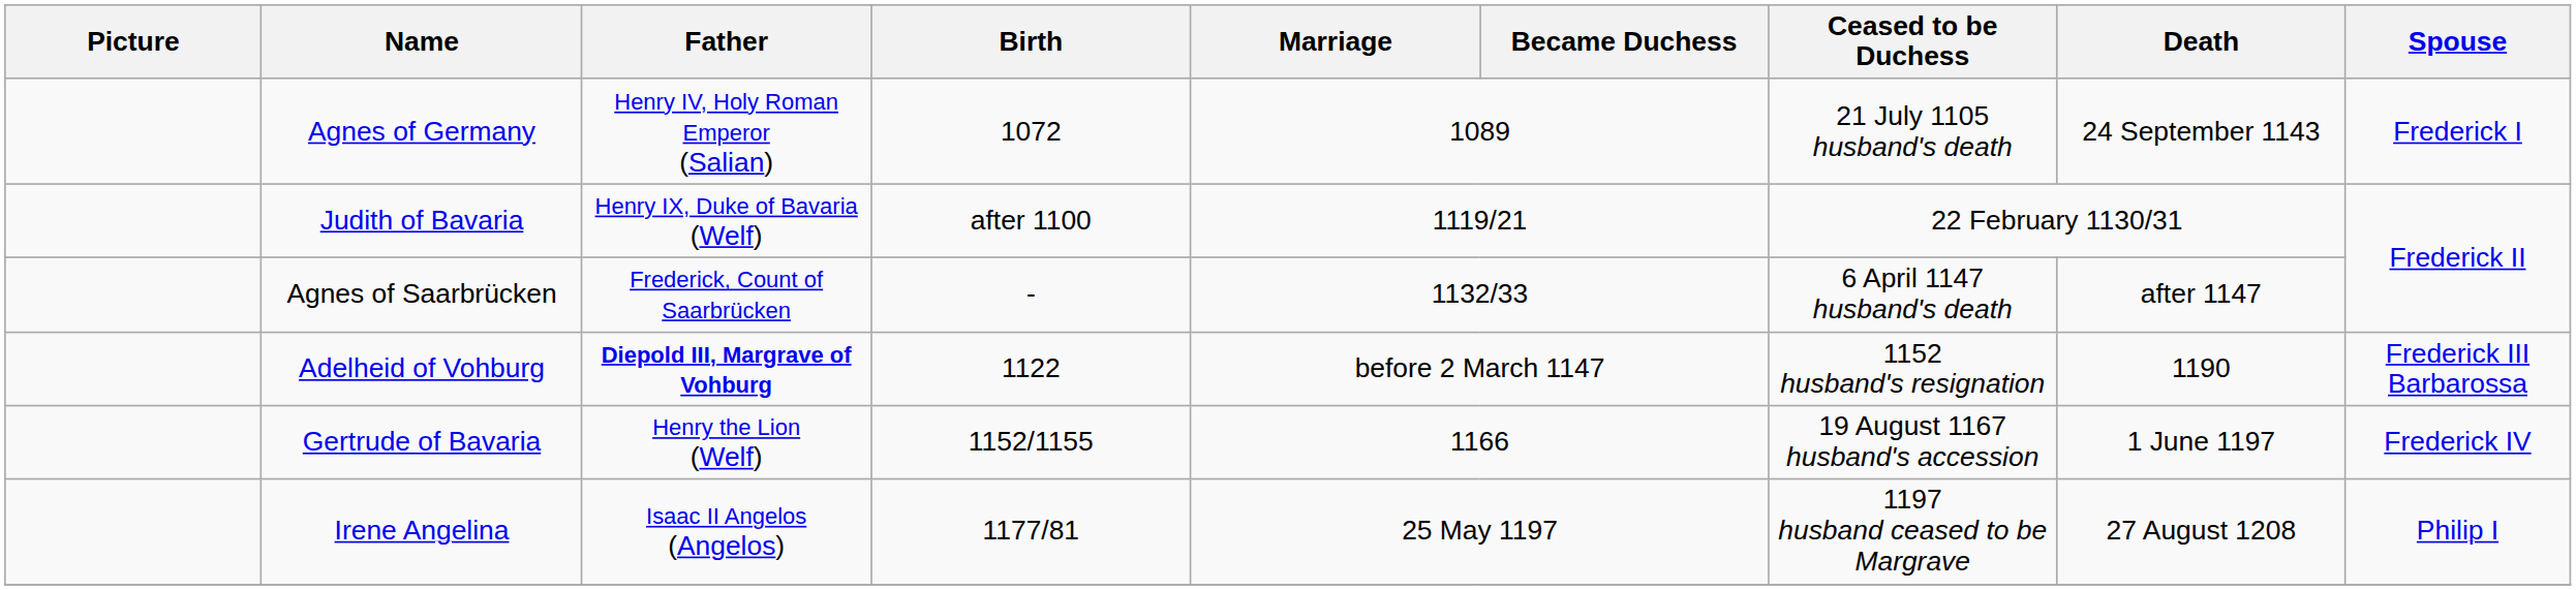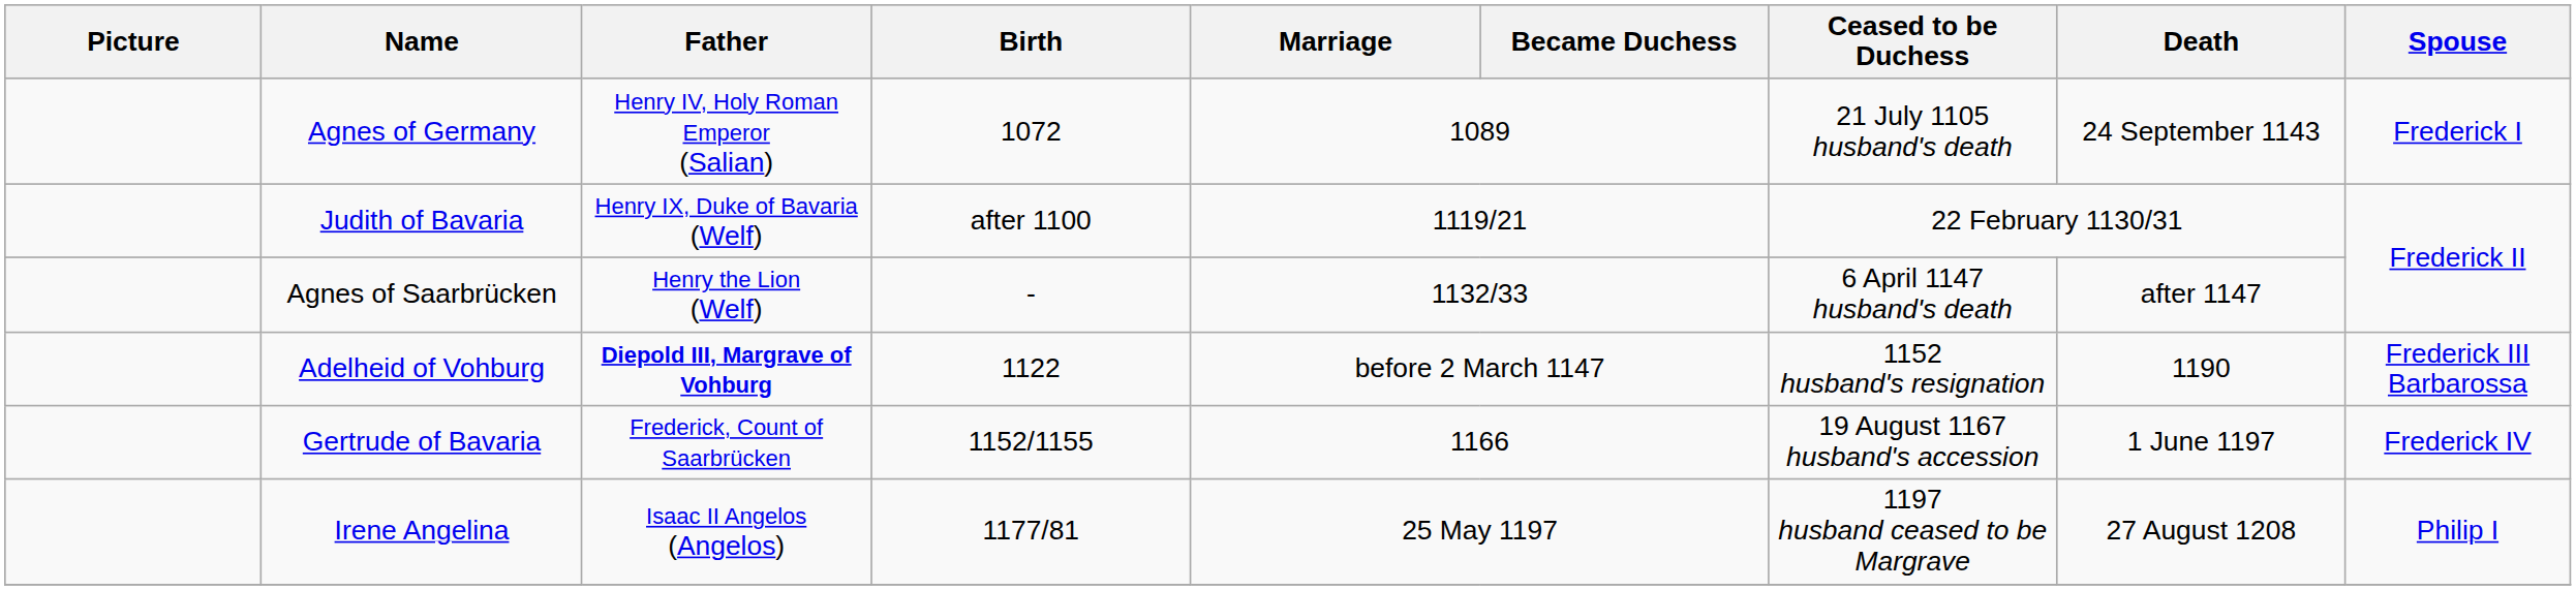Agnes of Saarbrücken | Father: Frederick, Count of Saarbrücken -> Henry the Lion (Welf)
Gertrude of Bavaria | Father: Henry the Lion (Welf) -> Frederick, Count of Saarbrücken
